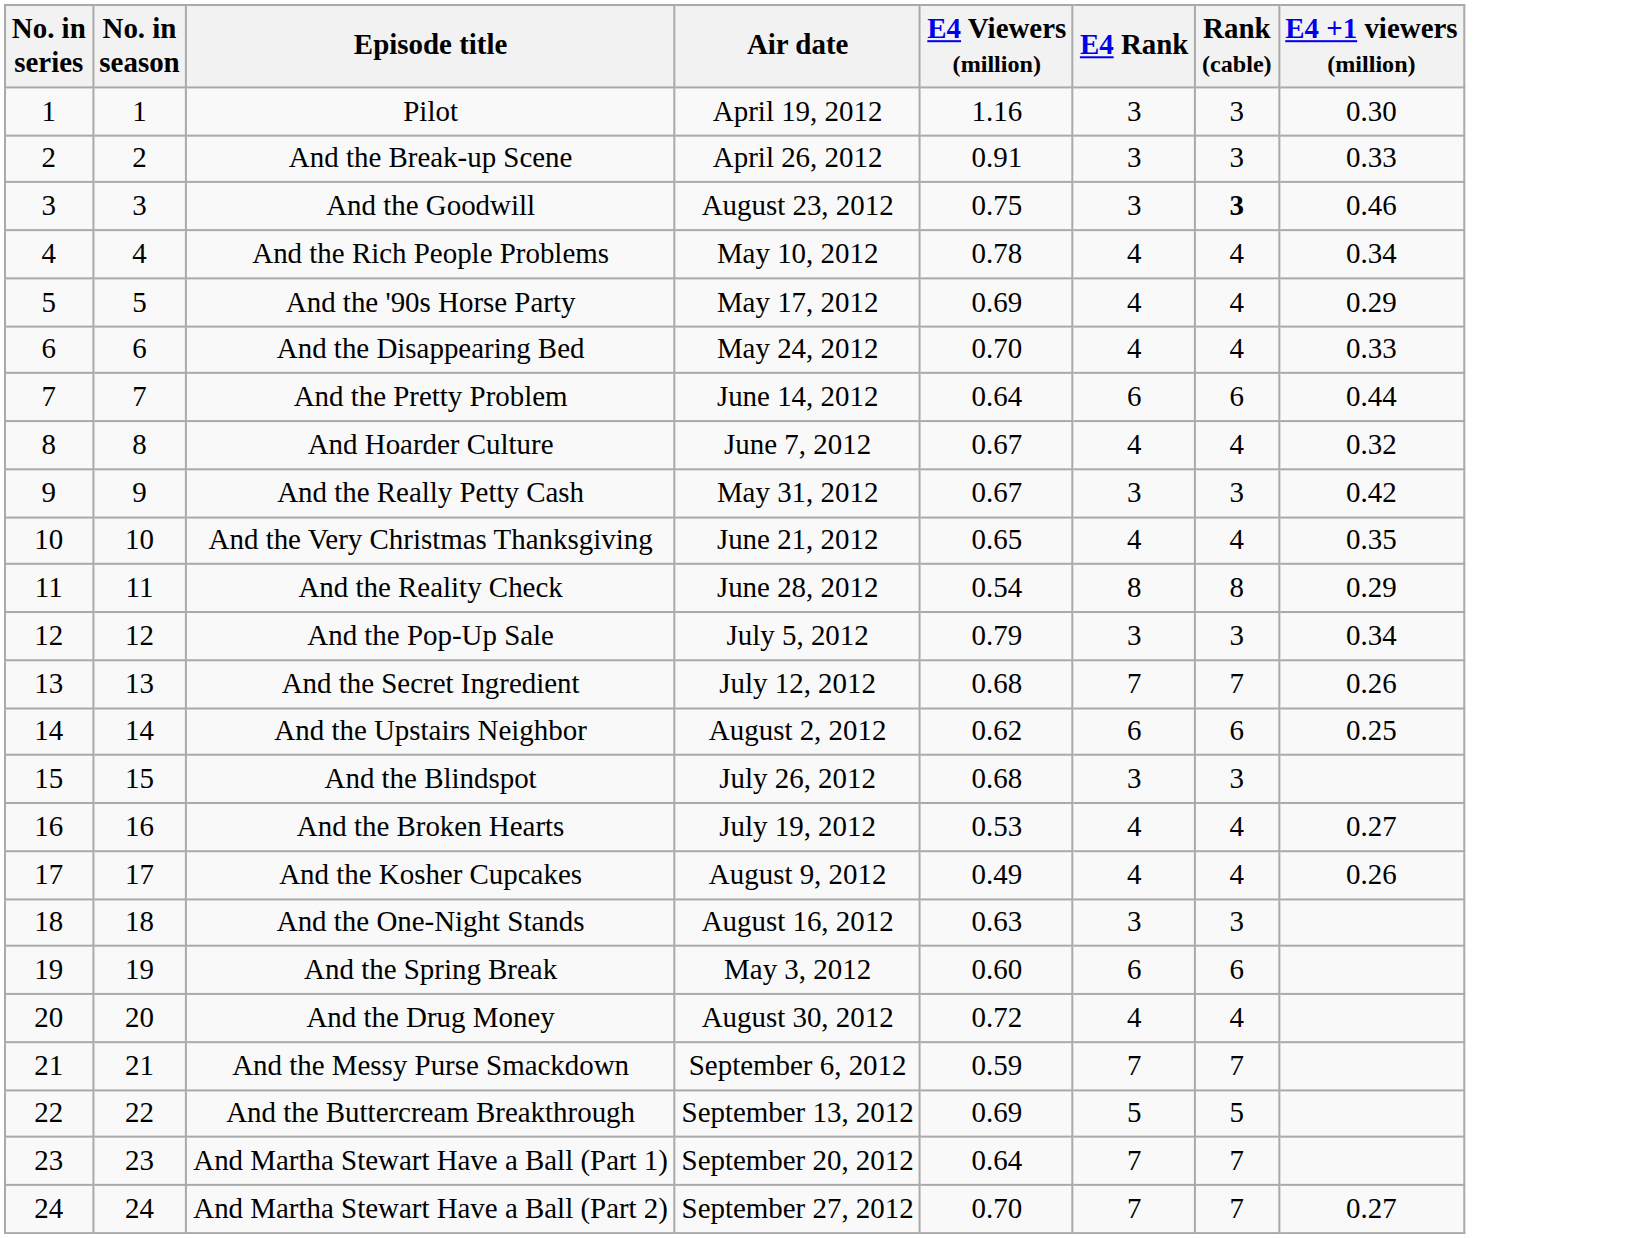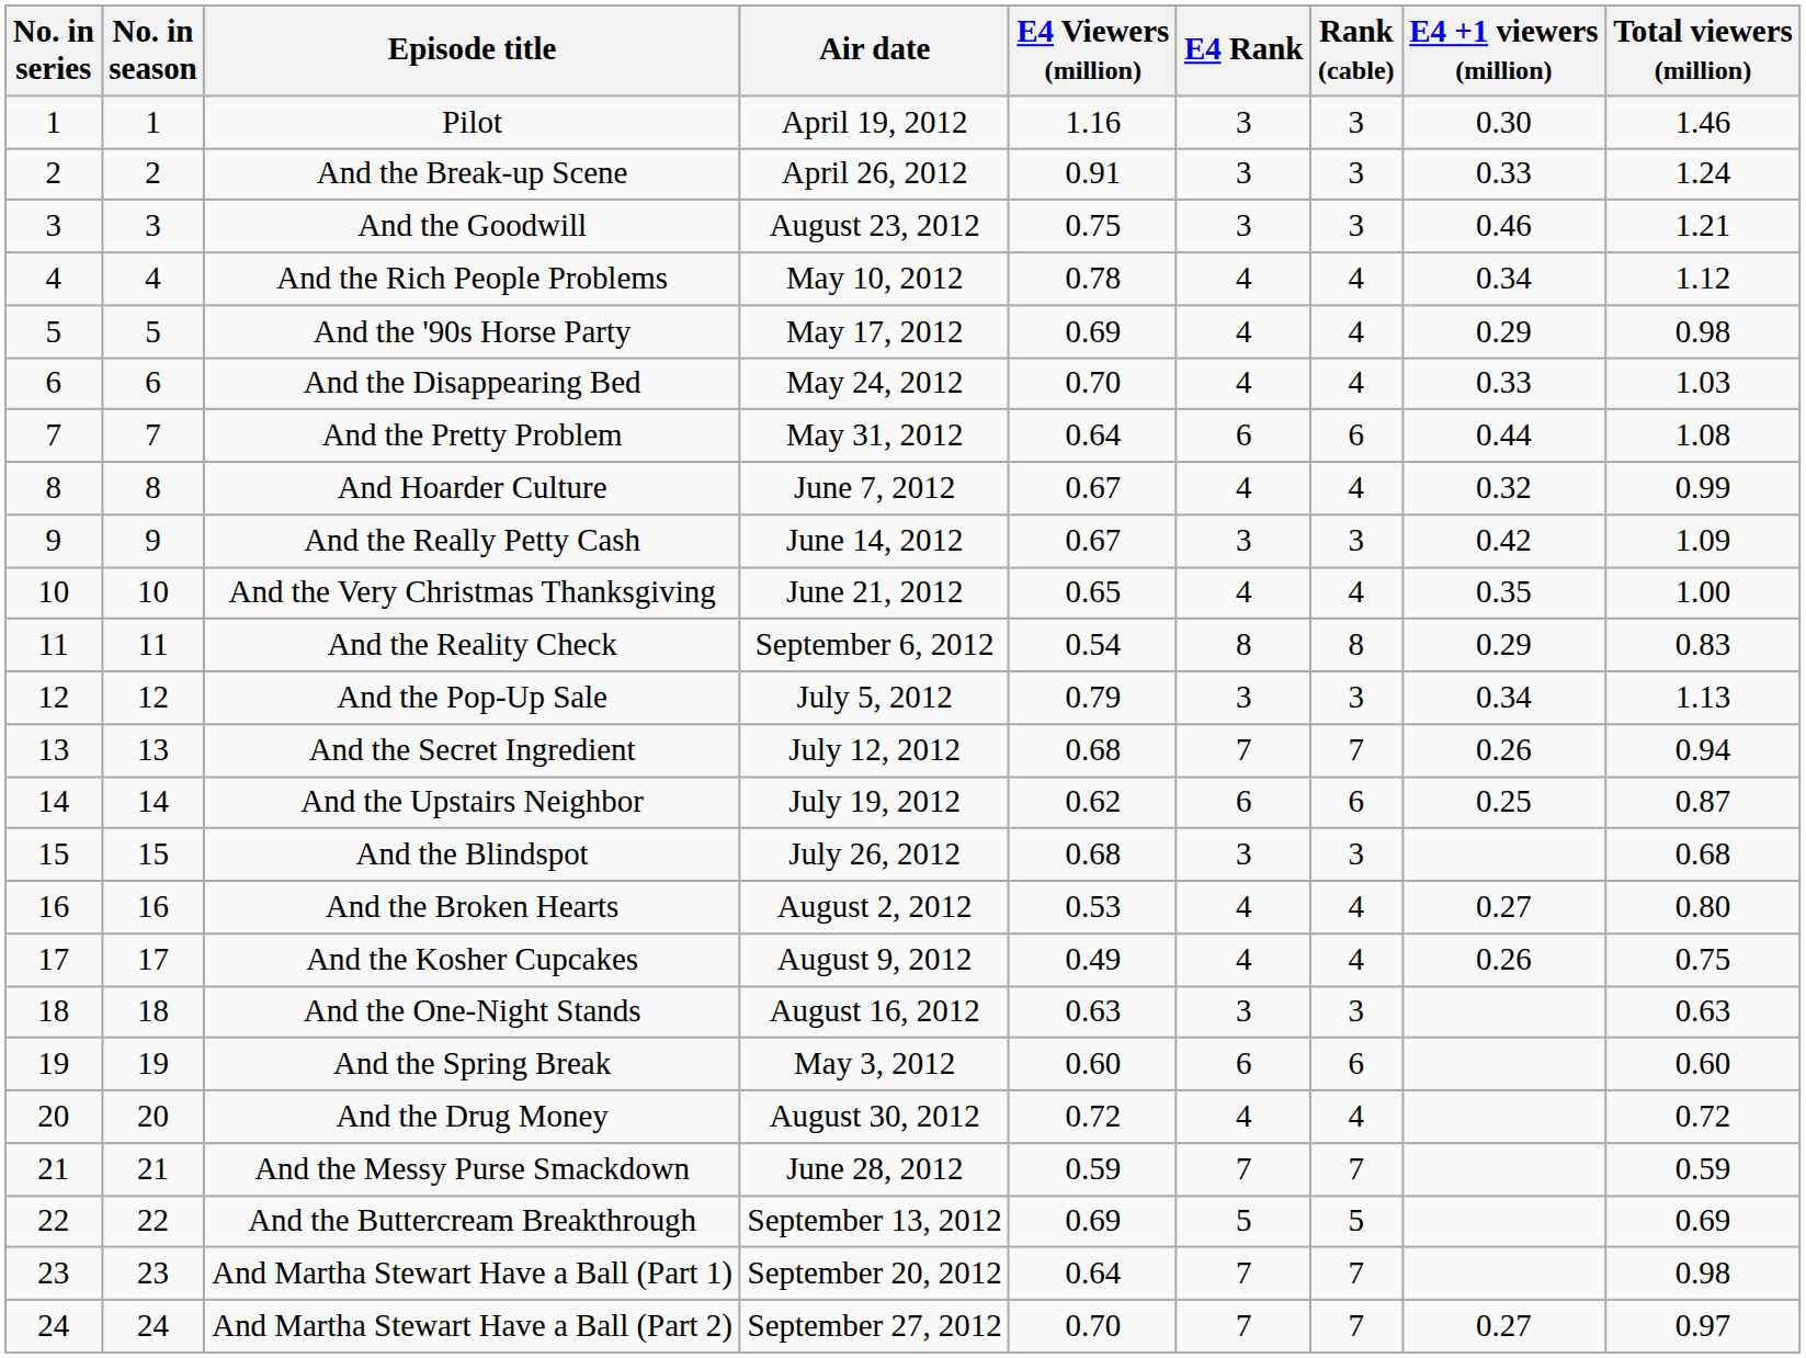+ column: Total viewers (million) | 1.46 | 1.24 | 1.21 | 1.12 | 0.98 | 1.03 | 1.08 | 0.99 | 1.09 | 1.00 | 0.83 | 1.13 | 0.94 | 0.87 | 0.68 | 0.80 | 0.75 | 0.63 | 0.60 | 0.72 | 0.59 | 0.69 | 0.98 | 0.97
And the Goodwill | Rank (cable): bold -> normal
And the Pretty Problem | Air date: June 14, 2012 -> May 31, 2012
And the Really Petty Cash | Air date: May 31, 2012 -> June 14, 2012
And the Reality Check | Air date: June 28, 2012 -> September 6, 2012
And the Upstairs Neighbor | Air date: August 2, 2012 -> July 19, 2012
And the Broken Hearts | Air date: July 19, 2012 -> August 2, 2012
And the Messy Purse Smackdown | Air date: September 6, 2012 -> June 28, 2012
